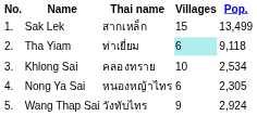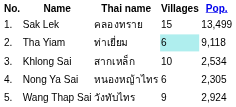Sak Lek | Thai name: สากเหล็ก -> คลองทราย
Khlong Sai | Thai name: คลองทราย -> สากเหล็ก
